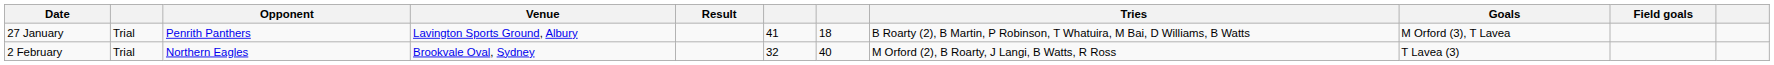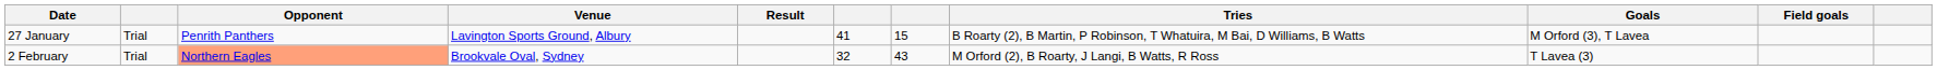27 January | column 7: 18 -> 15
2 February | Opponent: no background -> lightsalmon background
2 February | column 7: 40 -> 43
